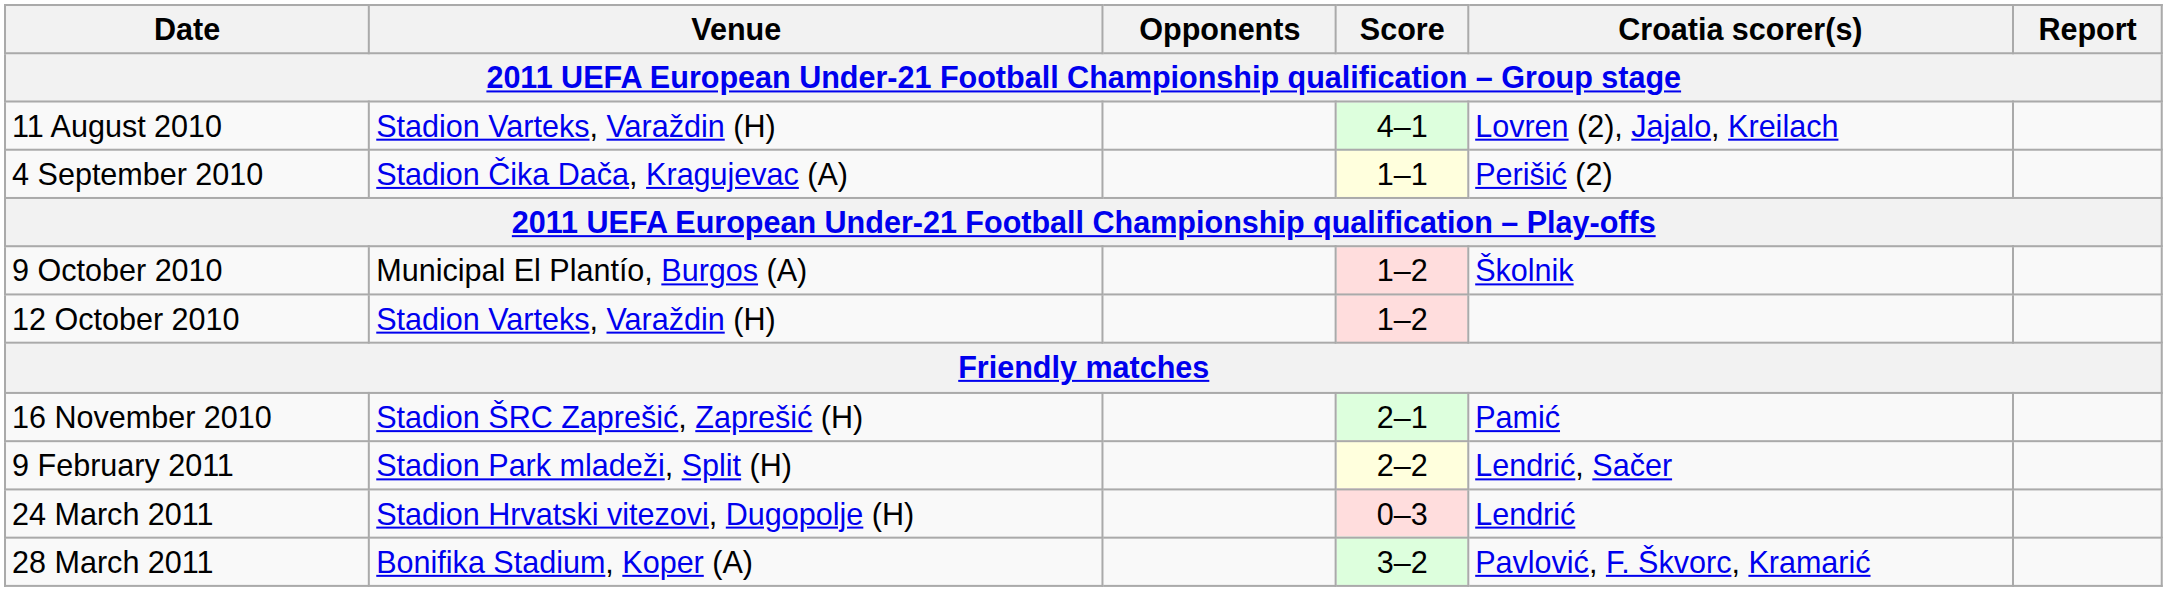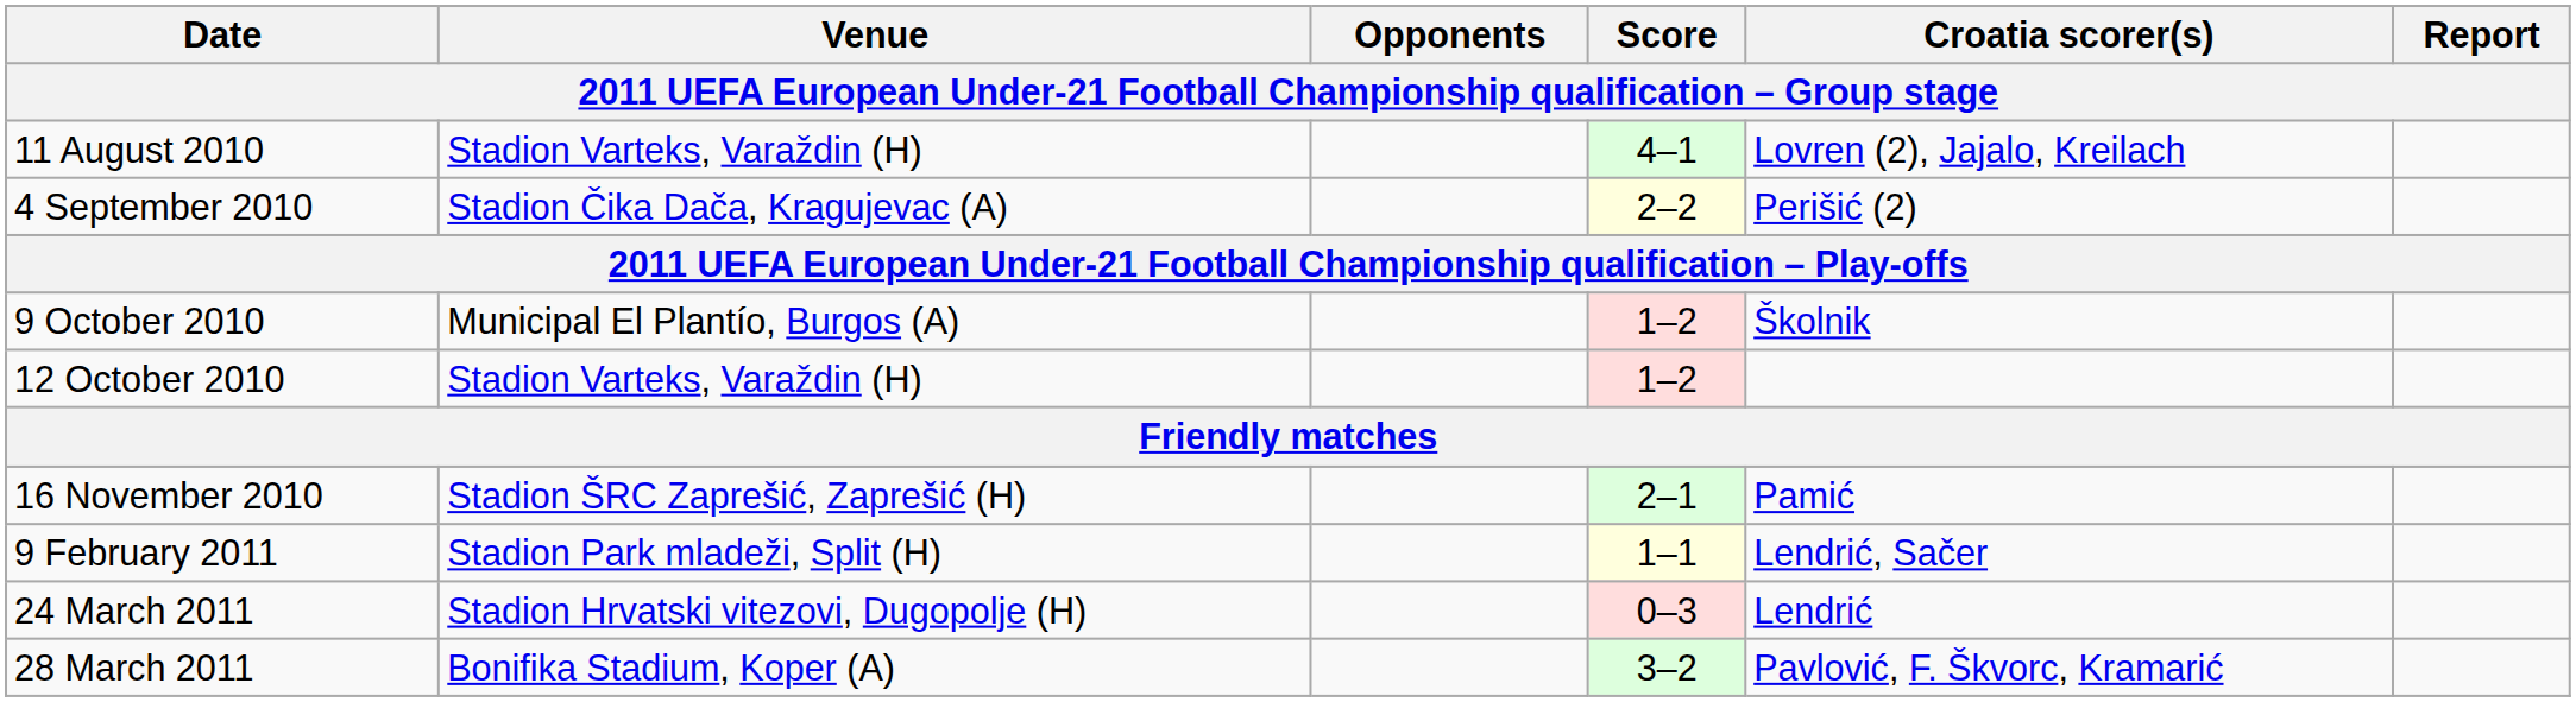4 September 2010 | Score: 1–1 -> 2–2
9 February 2011 | Score: 2–2 -> 1–1
